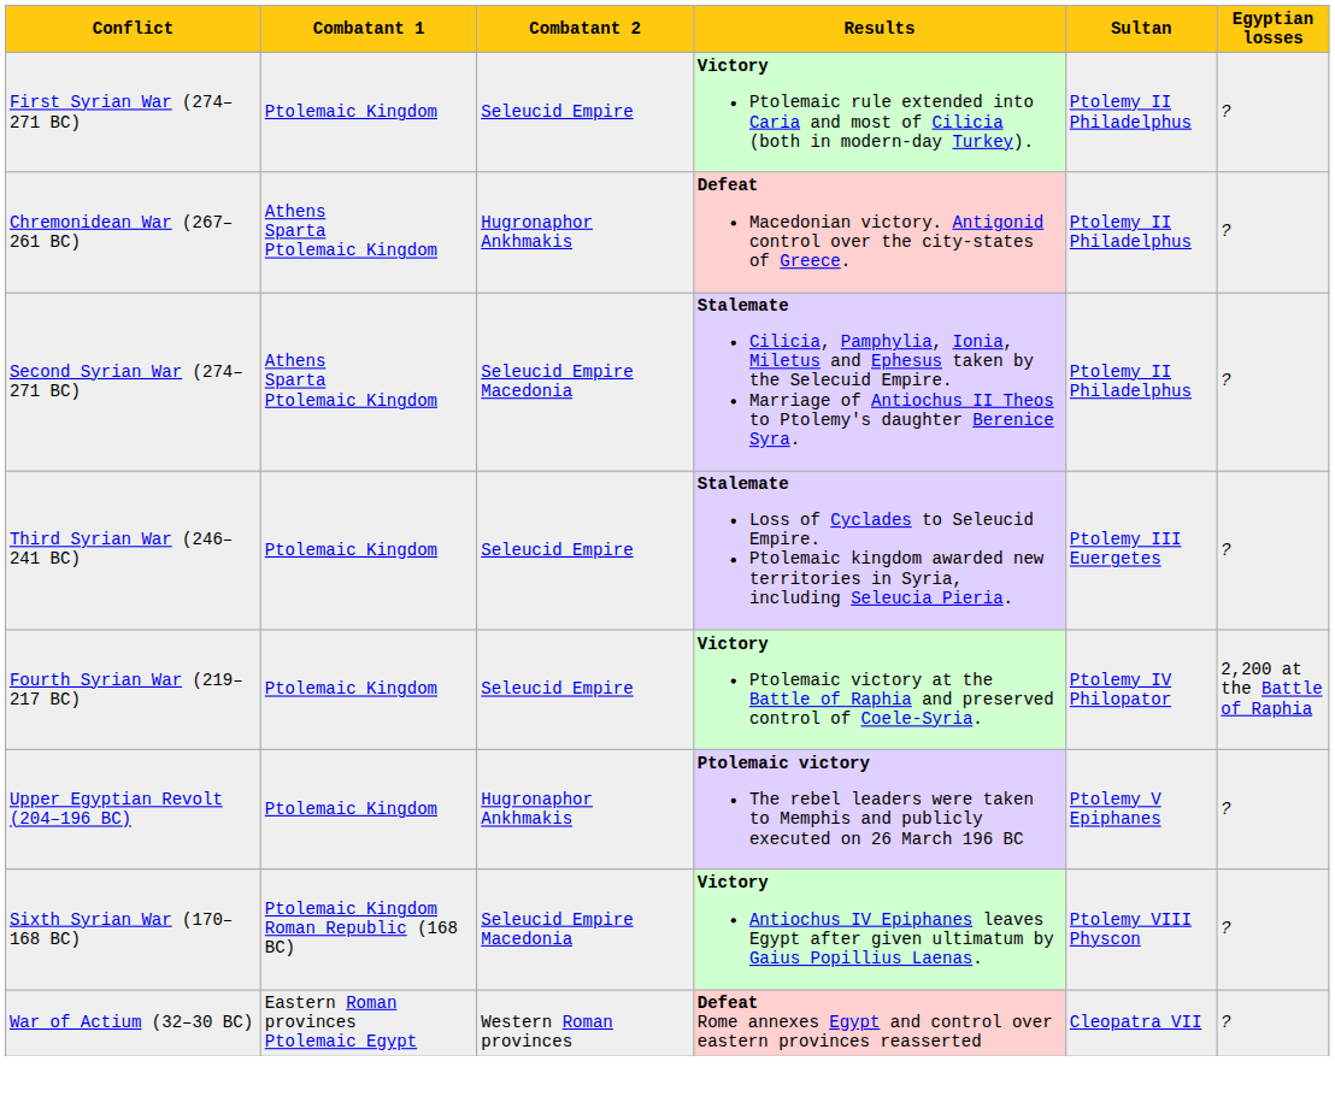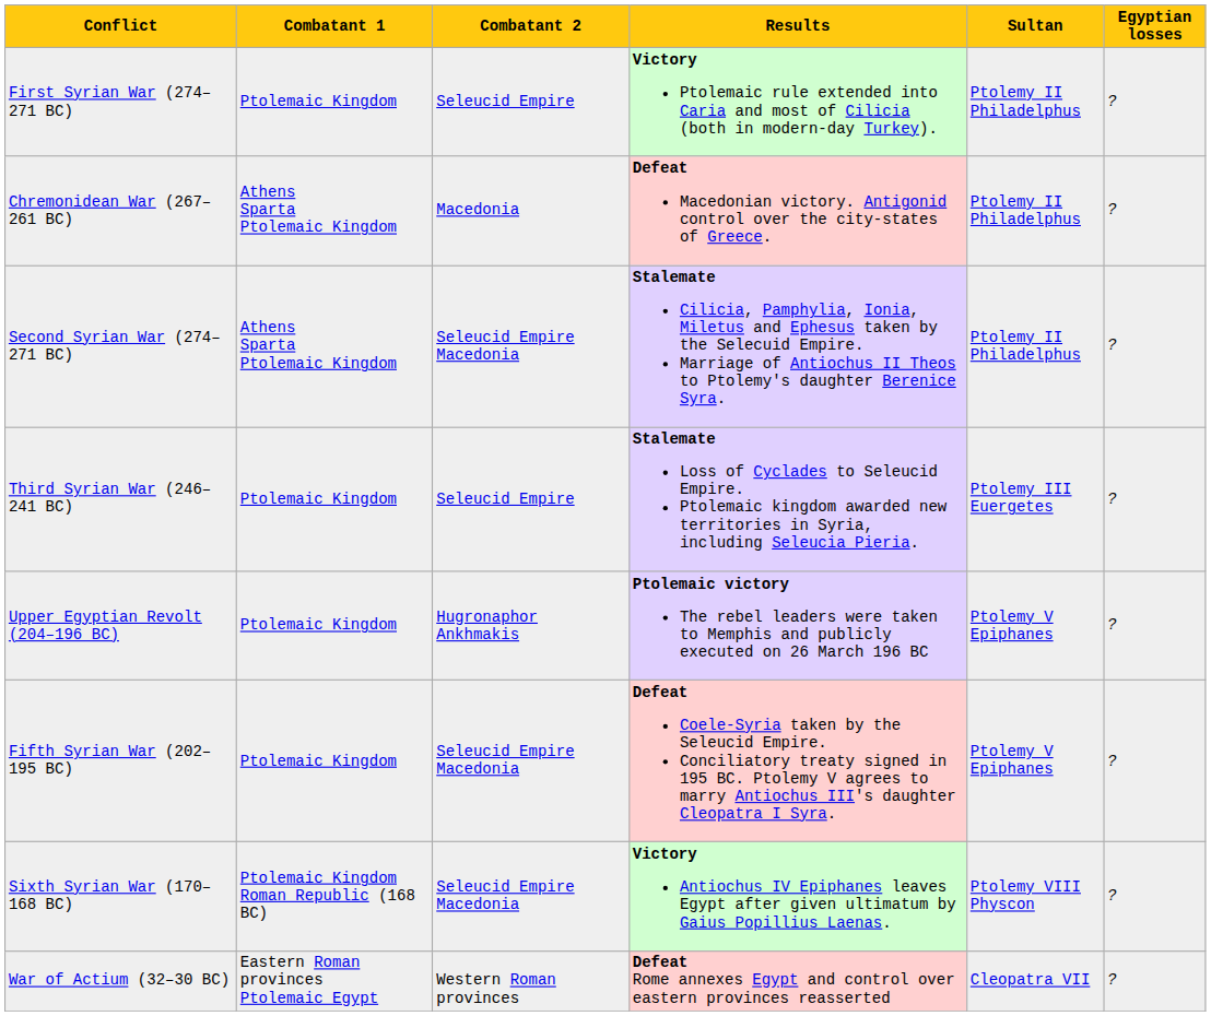Chremonidean War (267–261 BC) | Combatant 2: Hugronaphor Ankhmakis -> Macedonia
- row: Fourth Syrian War (219–217 BC) | Ptolemaic Kingdom | Seleucid Empire | Victory Ptolemaic victory at the Battle of Raphia and preserved control of Coele-Syria. | Ptolemy IV Philopator | 2,200 at the Battle of Raphia
+ row: Fifth Syrian War (202–195 BC) | Ptolemaic Kingdom | Seleucid Empire Macedonia | Defeat Coele-Syria taken by the Seleucid Empire. Conciliatory treaty signed in 195 BC. Ptolemy V agrees to marry Antiochus III's daughter Cleopatra I Syra. | Ptolemy V Epiphanes | ?
